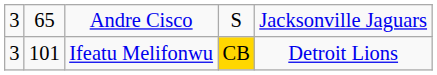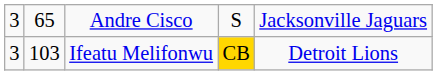Ifeatu Melifonwu | column 2: 101 -> 103
